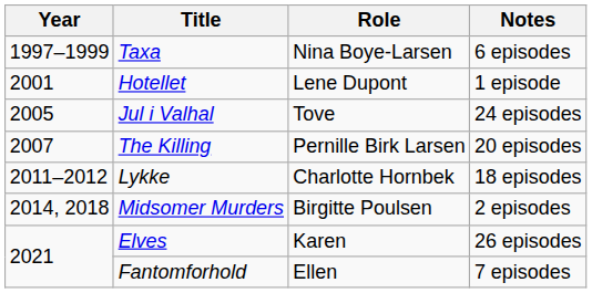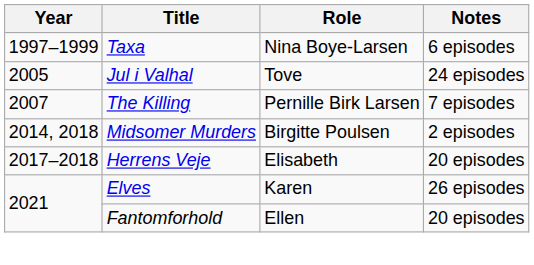- row: 2001 | Hotellet | Lene Dupont | 1 episode
The Killing | Notes: 20 episodes -> 7 episodes
- row: 2011–2012 | Lykke | Charlotte Hornbek | 18 episodes
+ row: 2017–2018 | Herrens Veje | Elisabeth | 20 episodes
Fantomforhold | Notes: 7 episodes -> 20 episodes
